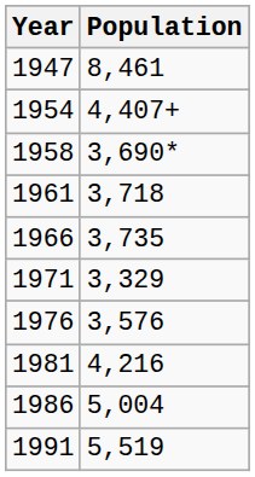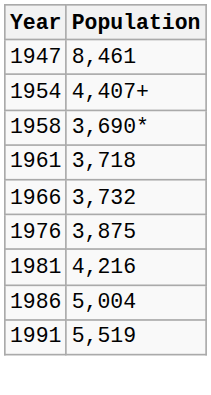1966 | Population: 3,735 -> 3,732
- row: 1971 | 3,329
1976 | Population: 3,576 -> 3,875
